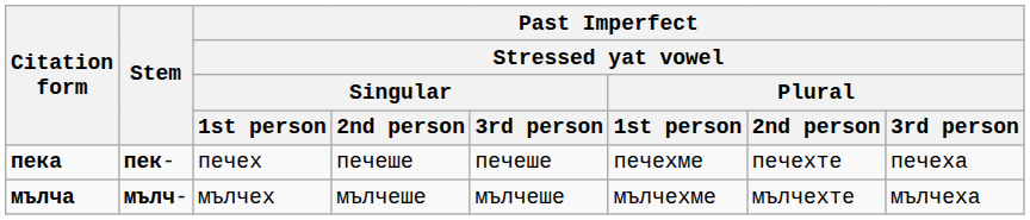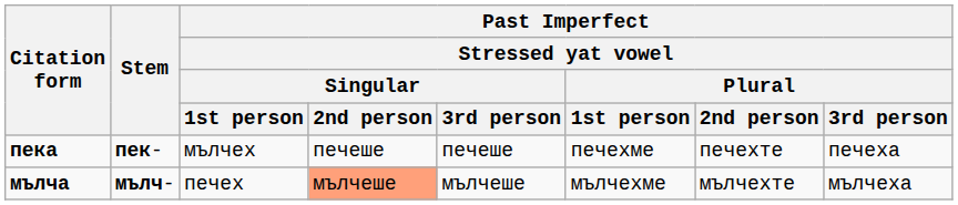пека | Past Imperfect / Stressed yat vowel / Singular / 1st person: печех -> мълчех
мълча | Past Imperfect / Stressed yat vowel / Singular / 1st person: мълчех -> печех
мълча | Past Imperfect / Stressed yat vowel / Singular / 2nd person: no background -> lightsalmon background
